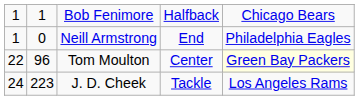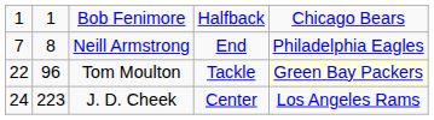Neill Armstrong | column 1: 1 -> 7
Neill Armstrong | column 2: 0 -> 8
Tom Moulton | column 4: Center -> Tackle
J. D. Cheek | column 4: Tackle -> Center
